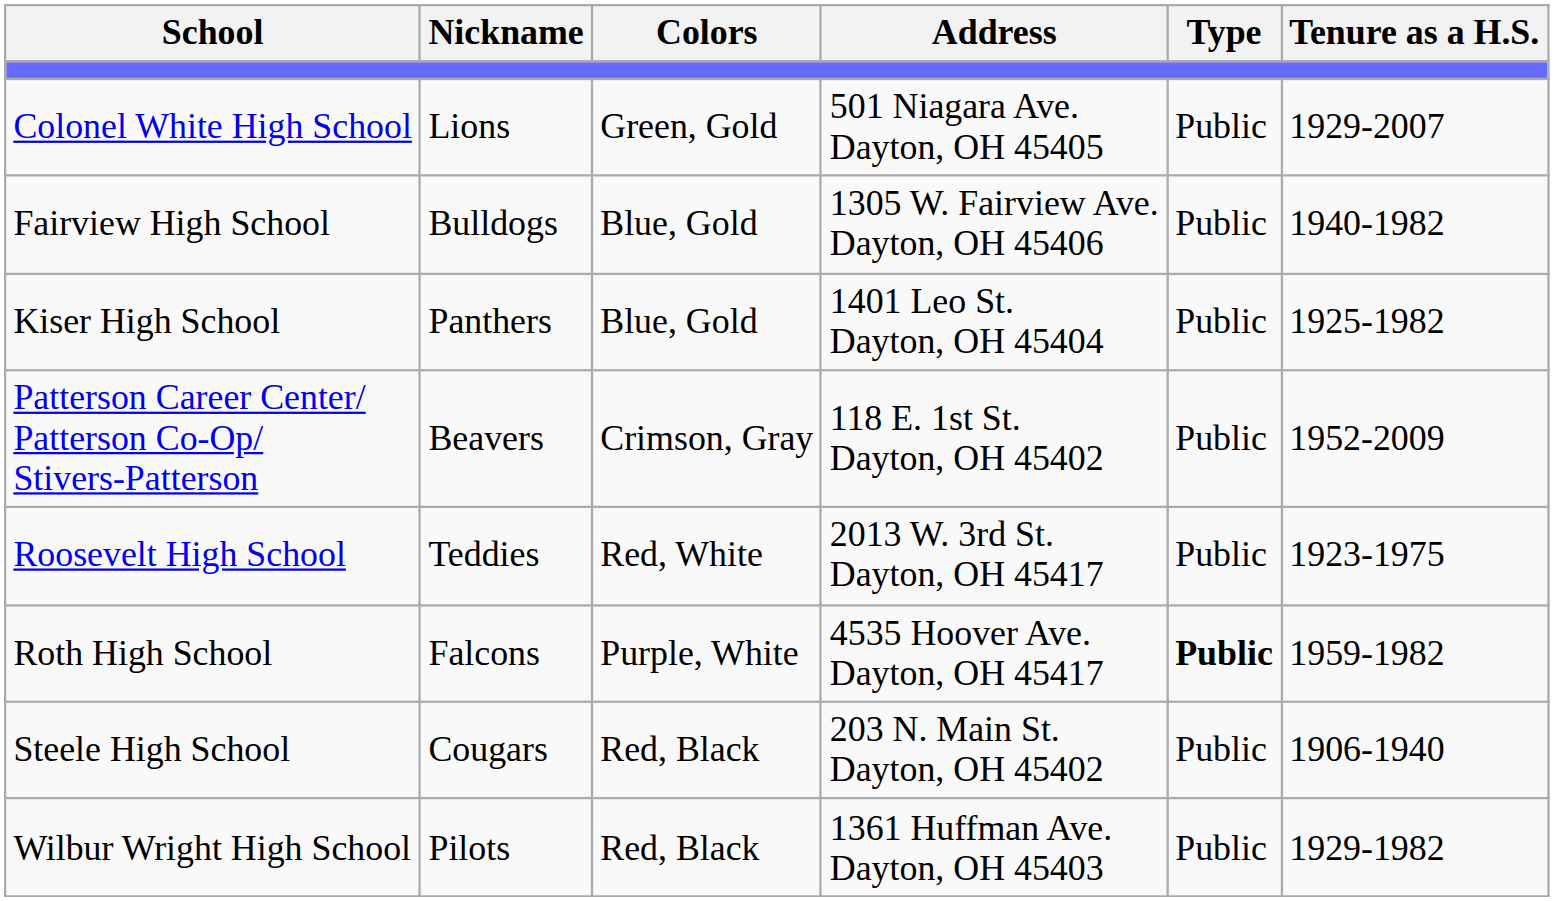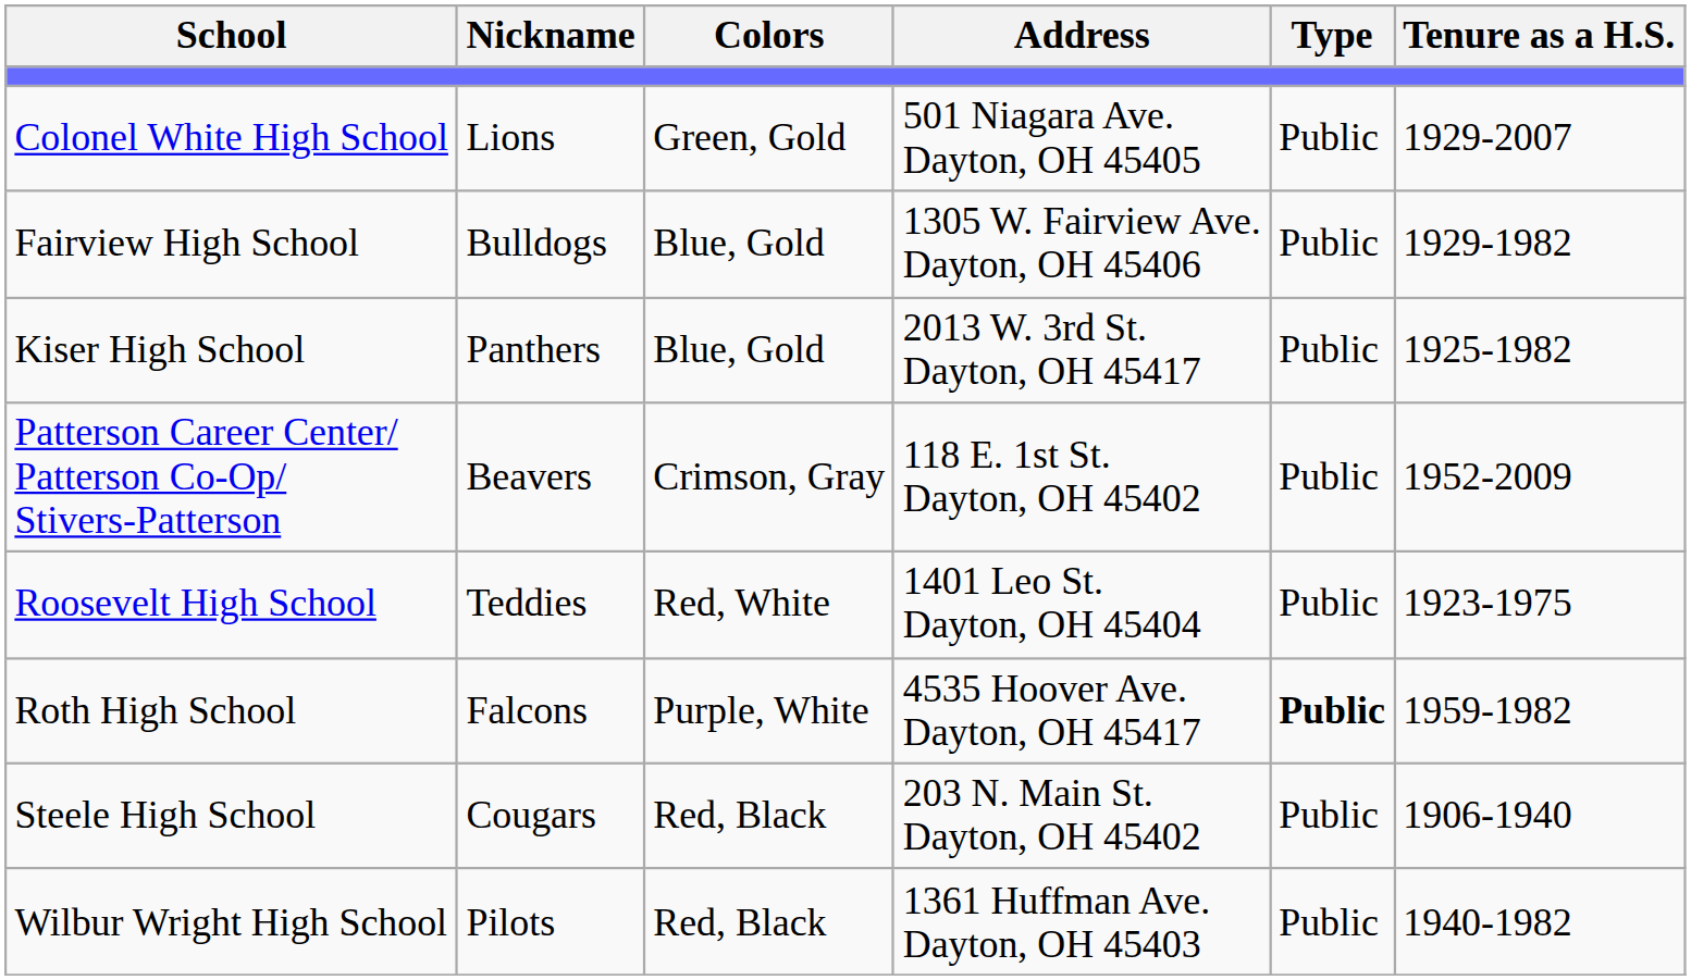Fairview High School | Tenure as a H.S.: 1940-1982 -> 1929-1982
Kiser High School | Address: 1401 Leo St. Dayton, OH 45404 -> 2013 W. 3rd St. Dayton, OH 45417
Roosevelt High School | Address: 2013 W. 3rd St. Dayton, OH 45417 -> 1401 Leo St. Dayton, OH 45404
Wilbur Wright High School | Tenure as a H.S.: 1929-1982 -> 1940-1982
